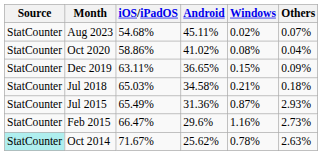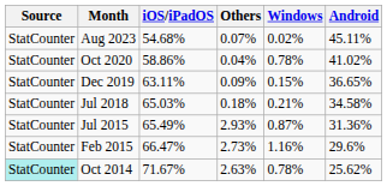columns swapped: Android <-> Others
Oct 2020 | Windows: 0.08% -> 0.78%
